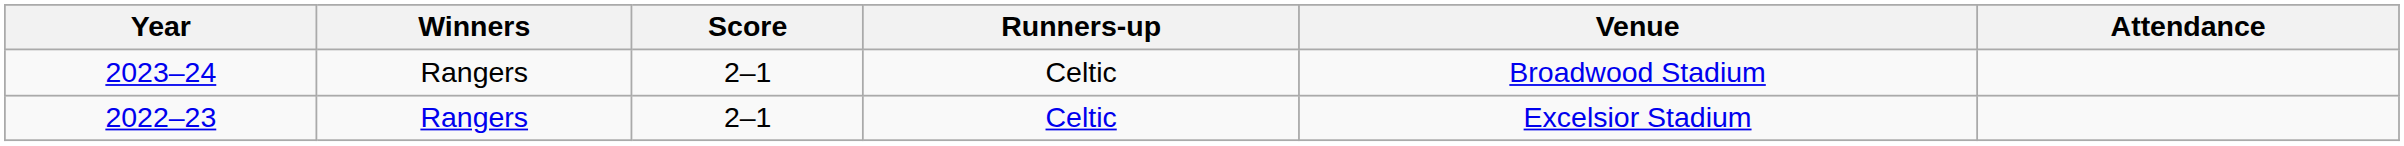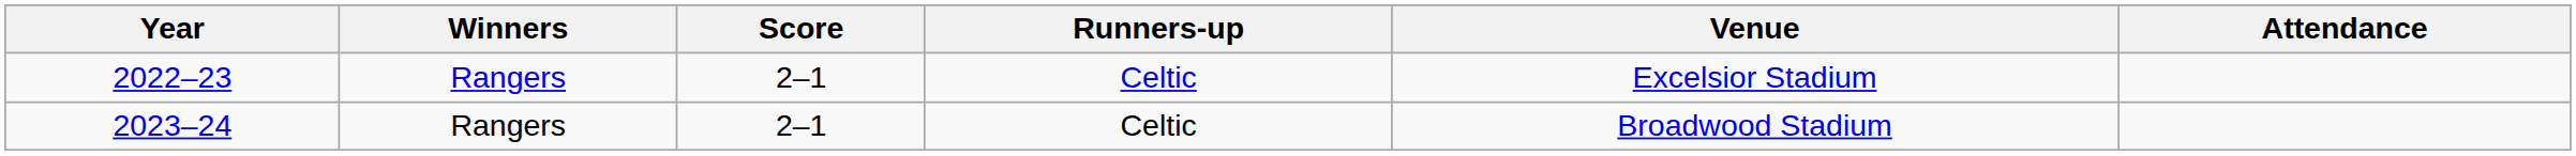rows swapped: 2022–23 <-> 2023–24
